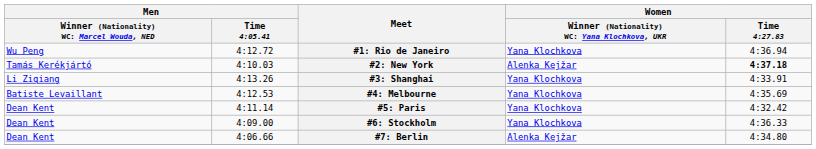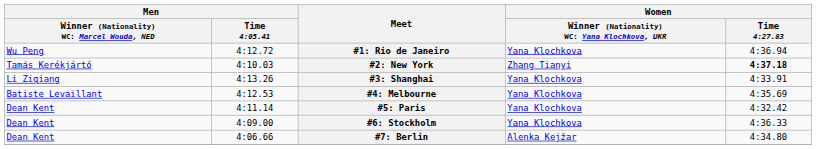#2: New York | column 4: Alenka Kejžar -> Zhang Tianyi
